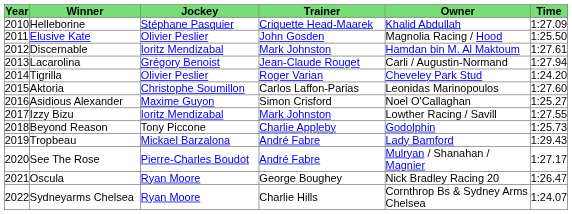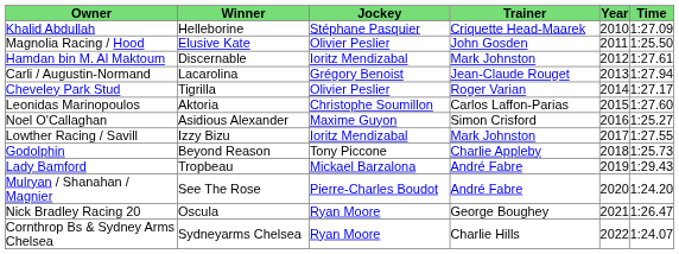columns swapped: Year <-> Owner
Tigrilla | Time: 1:24.20 -> 1:27.17
See The Rose | Time: 1:27.17 -> 1:24.20
